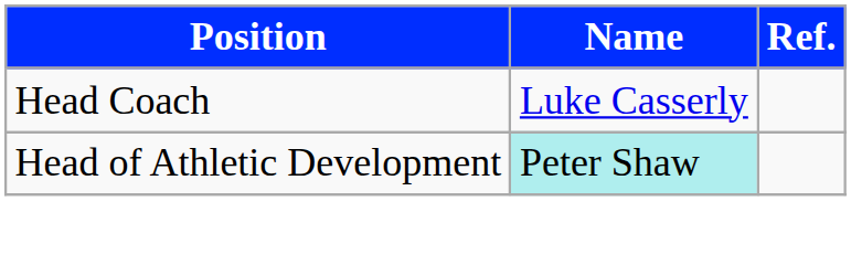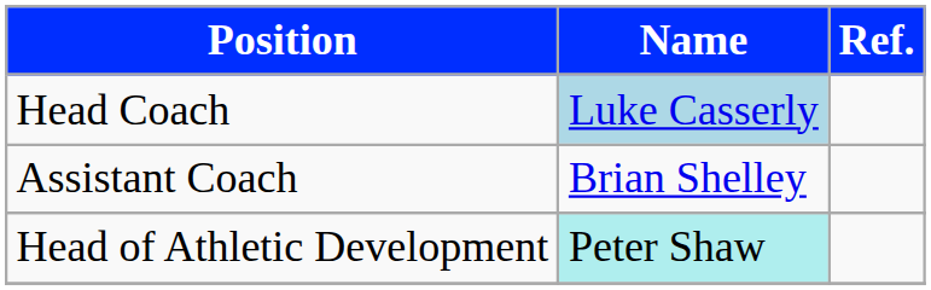Head Coach | Name: no background -> lightblue background
+ row: Assistant Coach | Brian Shelley
